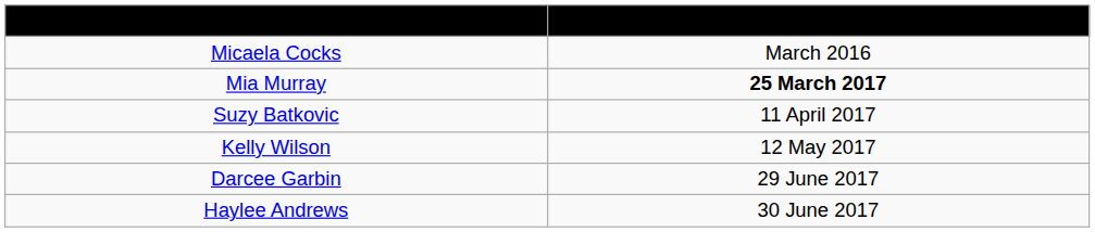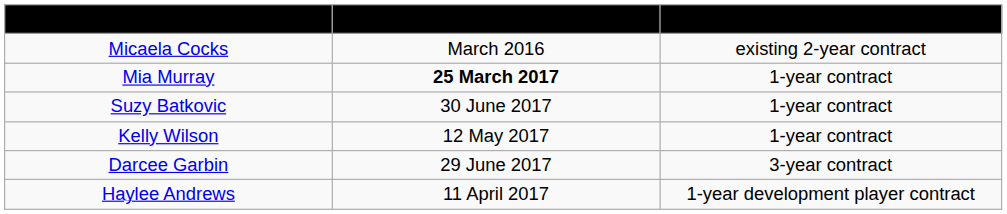+ column: Contract | existing 2-year contract | 1-year contract | 1-year contract | 1-year contract | 3-year contract | 1-year development player contract
Suzy Batkovic | Signed: 11 April 2017 -> 30 June 2017
Haylee Andrews | Signed: 30 June 2017 -> 11 April 2017
